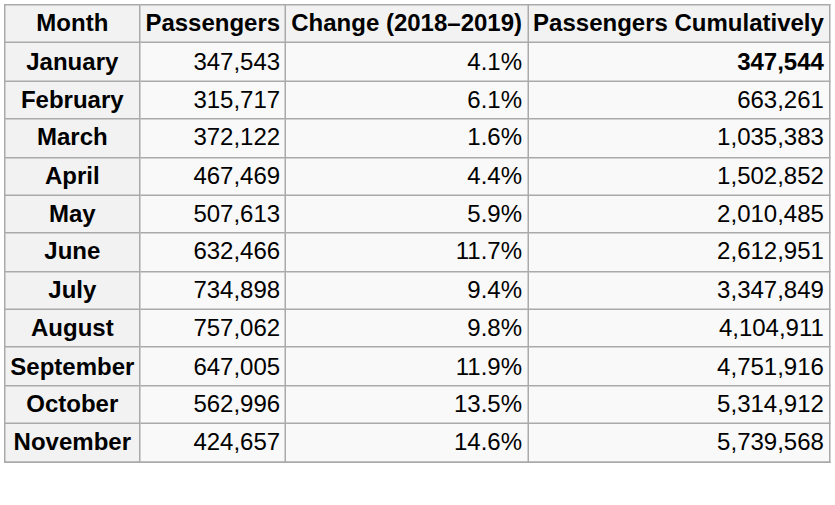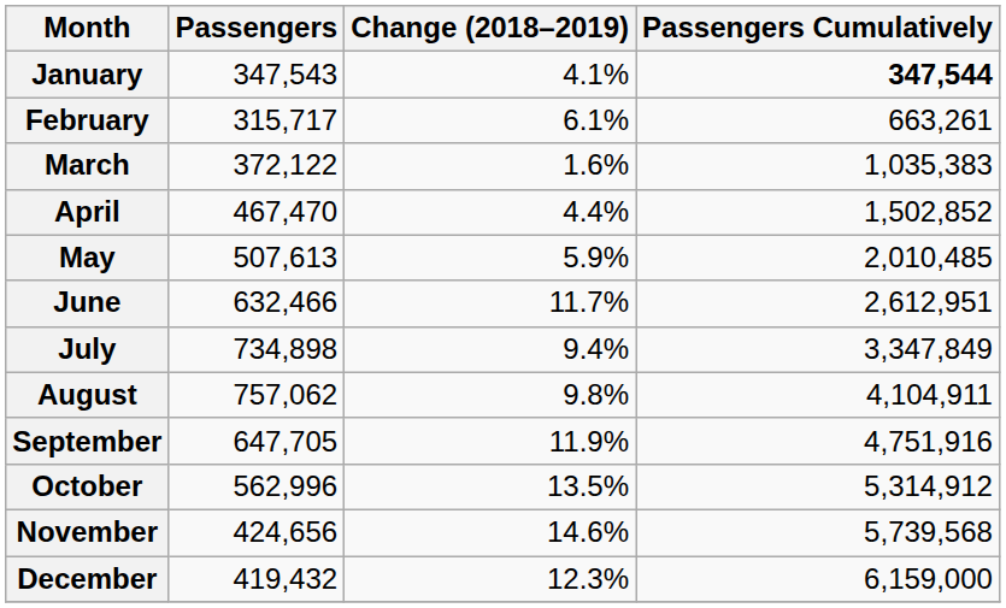April | Passengers: 467,469 -> 467,470
September | Passengers: 647,005 -> 647,705
November | Passengers: 424,657 -> 424,656
+ row: December | 419,432 | 12.3% | 6,159,000
